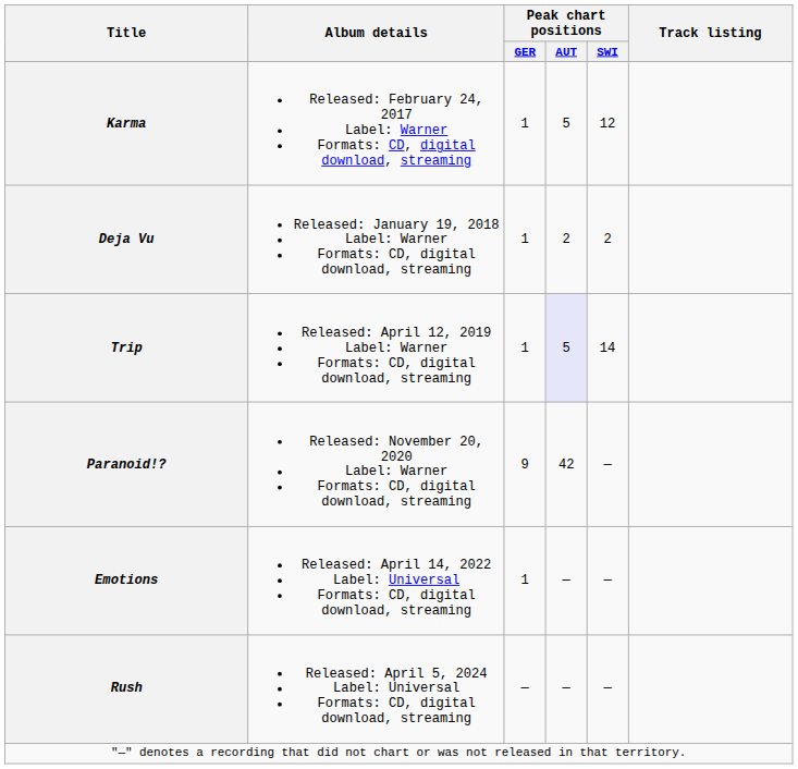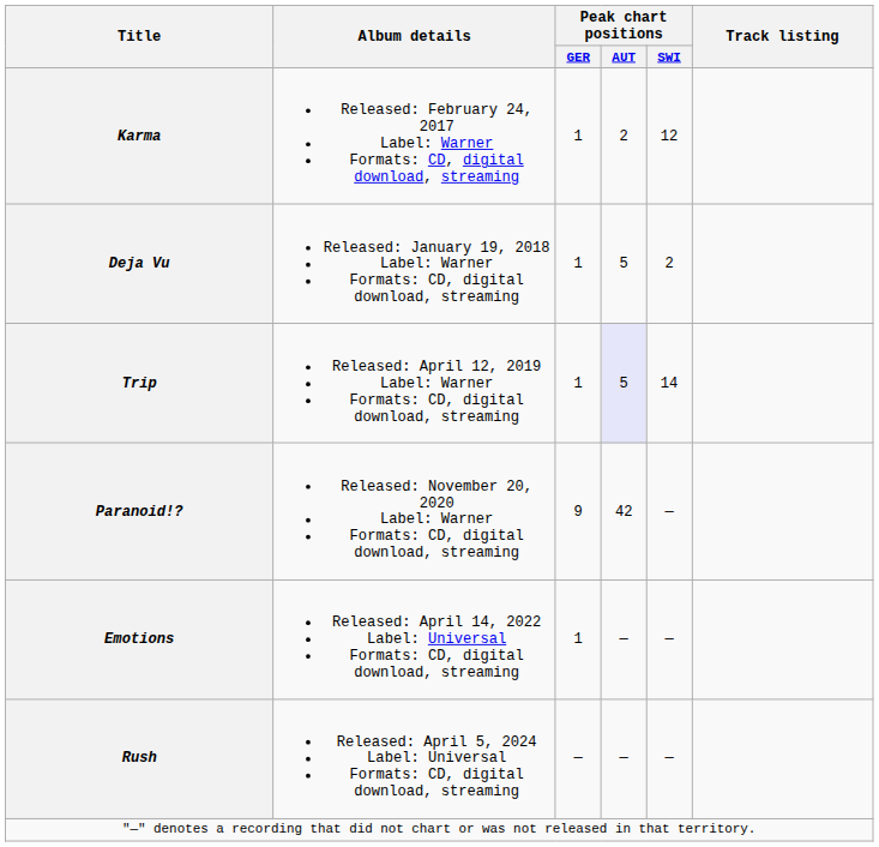Karma | Peak chart positions / AUT: 5 -> 2
Deja Vu | Peak chart positions / AUT: 2 -> 5
